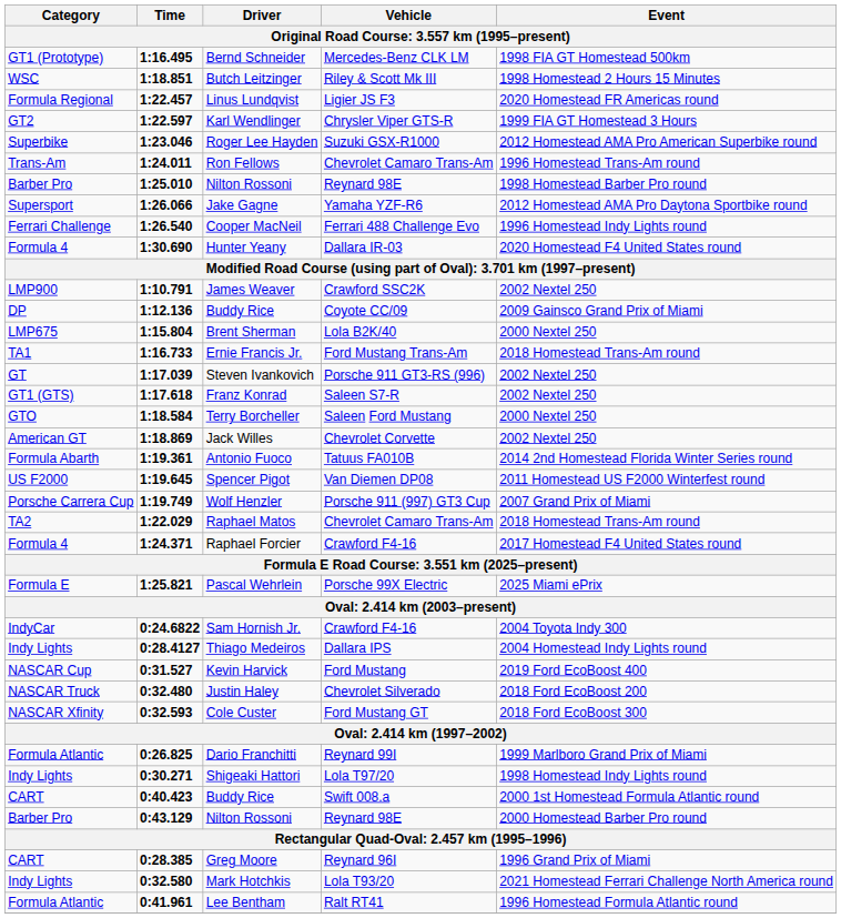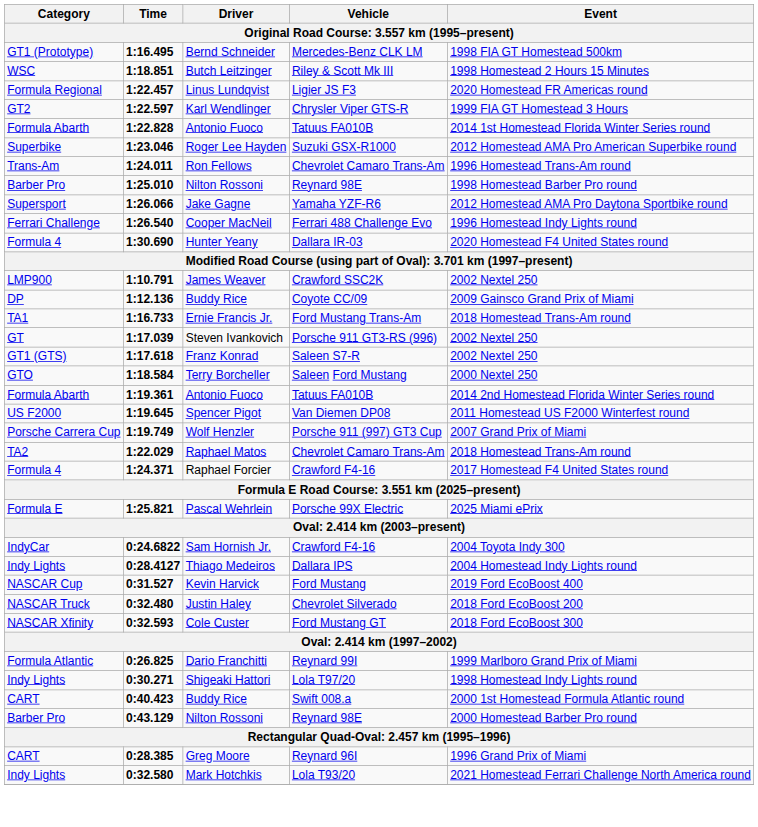+ row: Formula Abarth | 1:22.828 | Antonio Fuoco | Tatuus FA010B | 2014 1st Homestead Florida Winter Series round
- row: LMP675 | 1:15.804 | Brent Sherman | Lola B2K/40 | 2000 Nextel 250
- row: American GT | 1:18.869 | Jack Willes | Chevrolet Corvette | 2002 Nextel 250
- row: Formula Atlantic | 0:41.961 | Lee Bentham | Ralt RT41 | 1996 Homestead Formula Atlantic round
